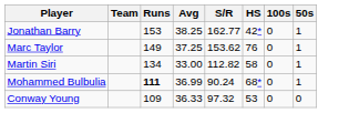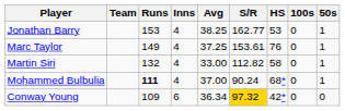+ column: Inns | 4 | 4 | 4 | 4 | 6
Jonathan Barry | HS: 42* -> 53
Marc Taylor | S/R: 153.62 -> 153.61
Martin Siri | Runs: 134 -> 132
Mohammed Bulbulia | Avg: 36.99 -> 37.00
Conway Young | Avg: 36.33 -> 36.34
Conway Young | S/R: no background -> gold background
Conway Young | HS: 53 -> 42*
